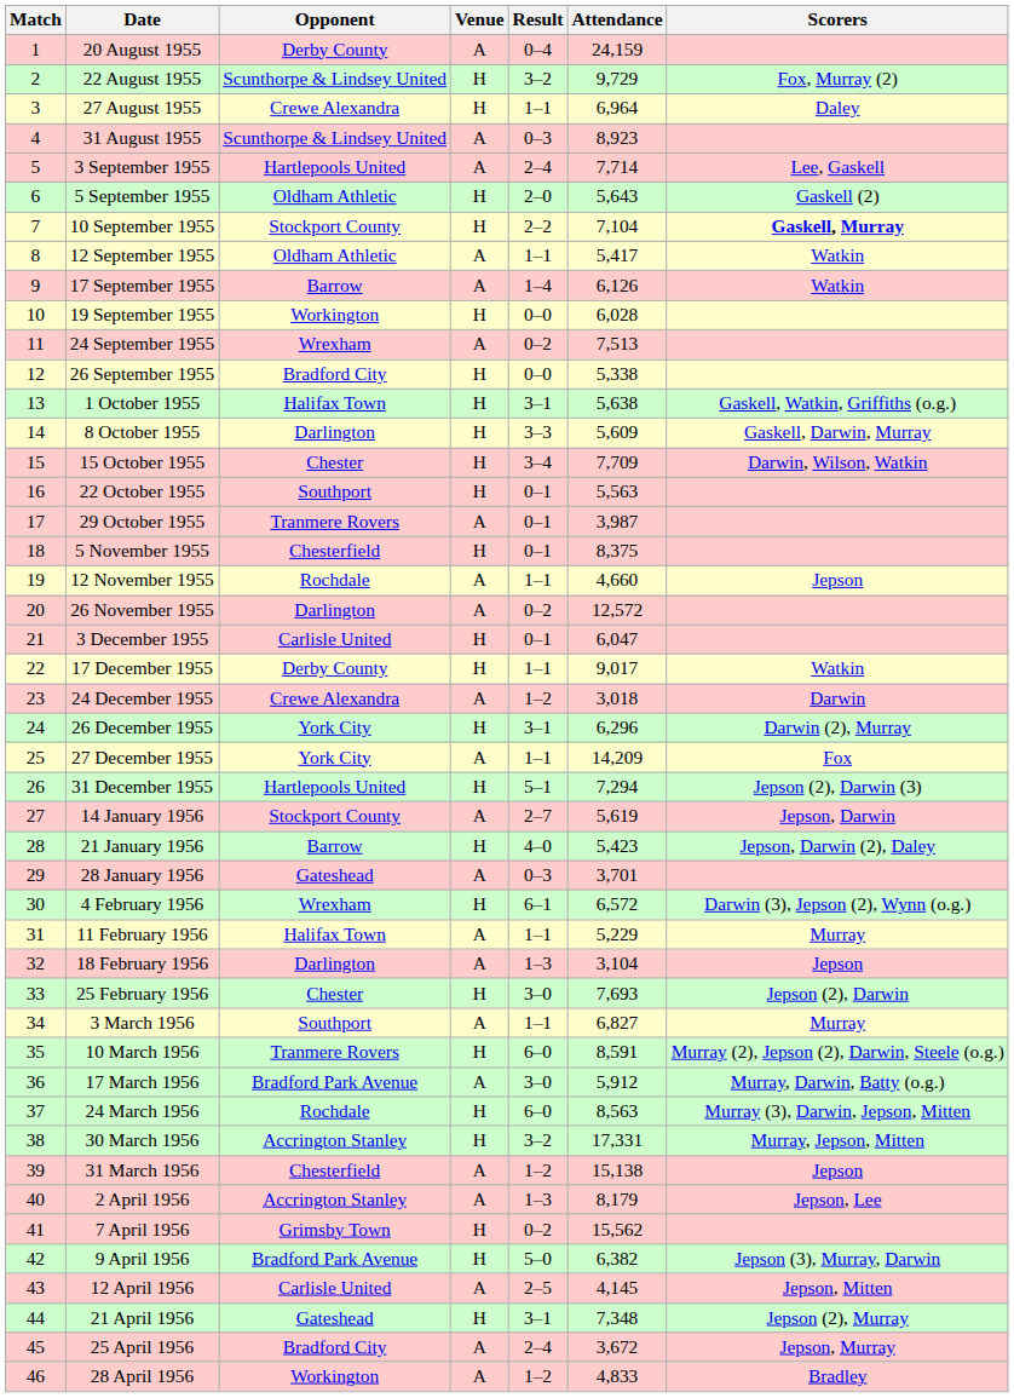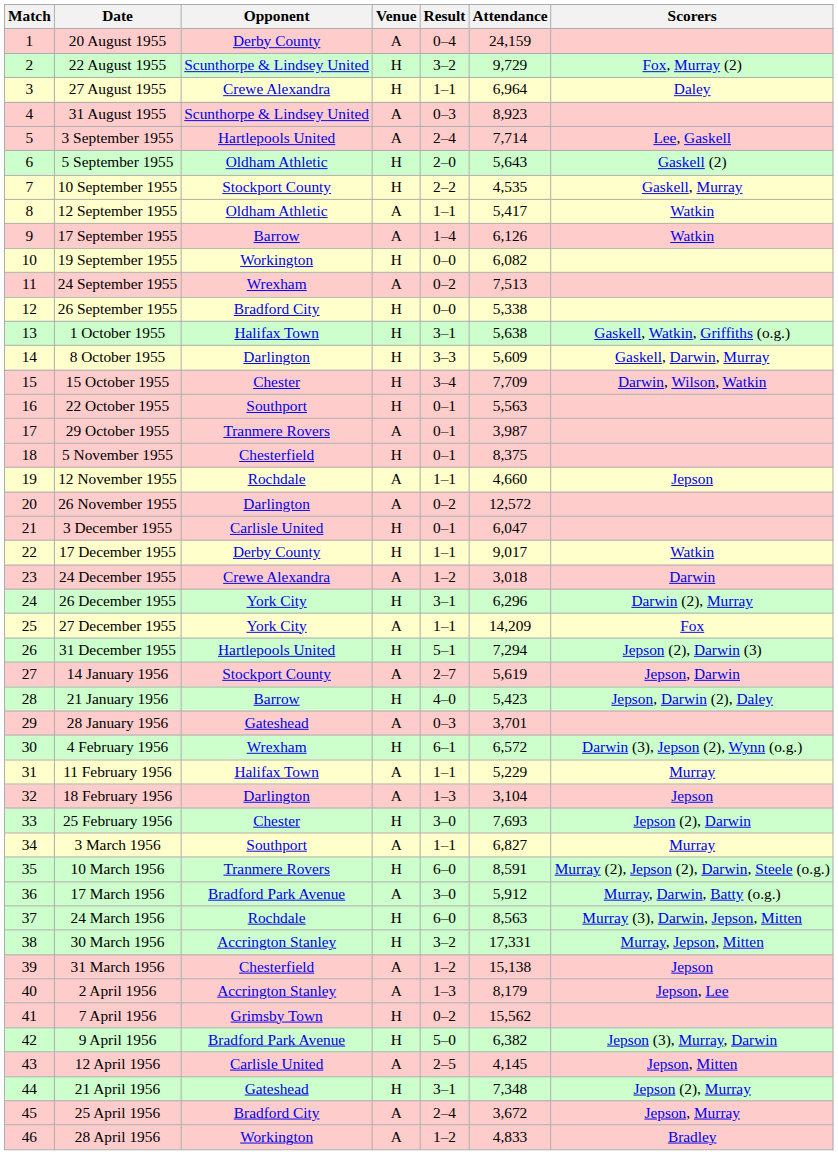10 September 1955 | Attendance: 7,104 -> 4,535
10 September 1955 | Scorers: bold -> normal
19 September 1955 | Attendance: 6,028 -> 6,082
